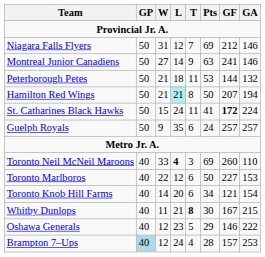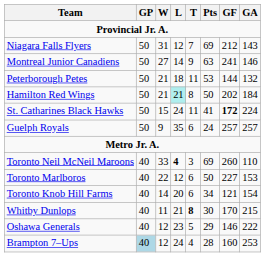Niagara Falls Flyers | GA: 146 -> 143
Hamilton Red Wings | GF: 207 -> 202
Hamilton Red Wings | GA: 194 -> 184
Whitby Dunlops | GF: 167 -> 170
Brampton 7–Ups | GF: 157 -> 160
